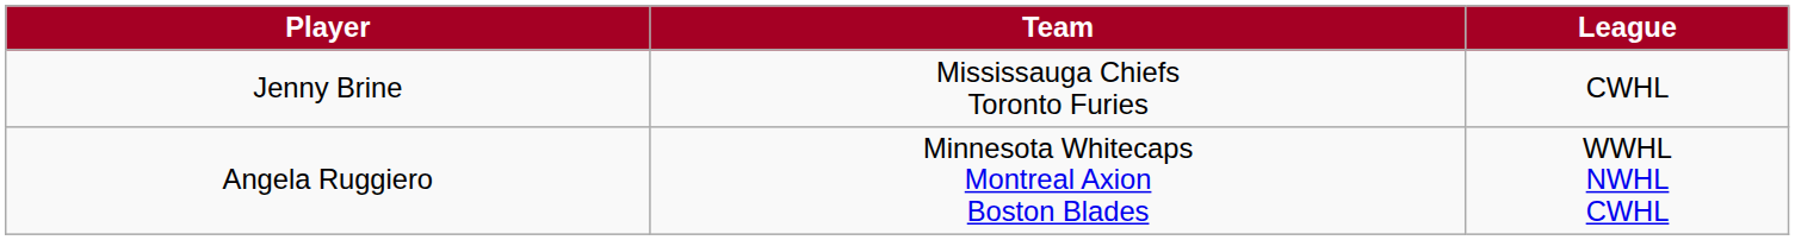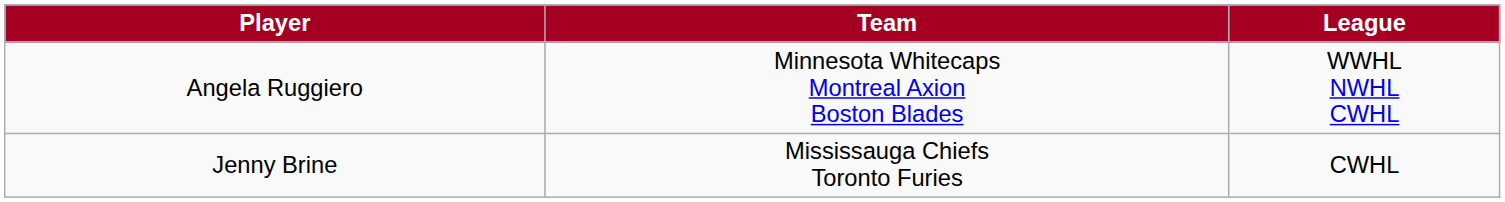rows swapped: Jenny Brine <-> Angela Ruggiero
